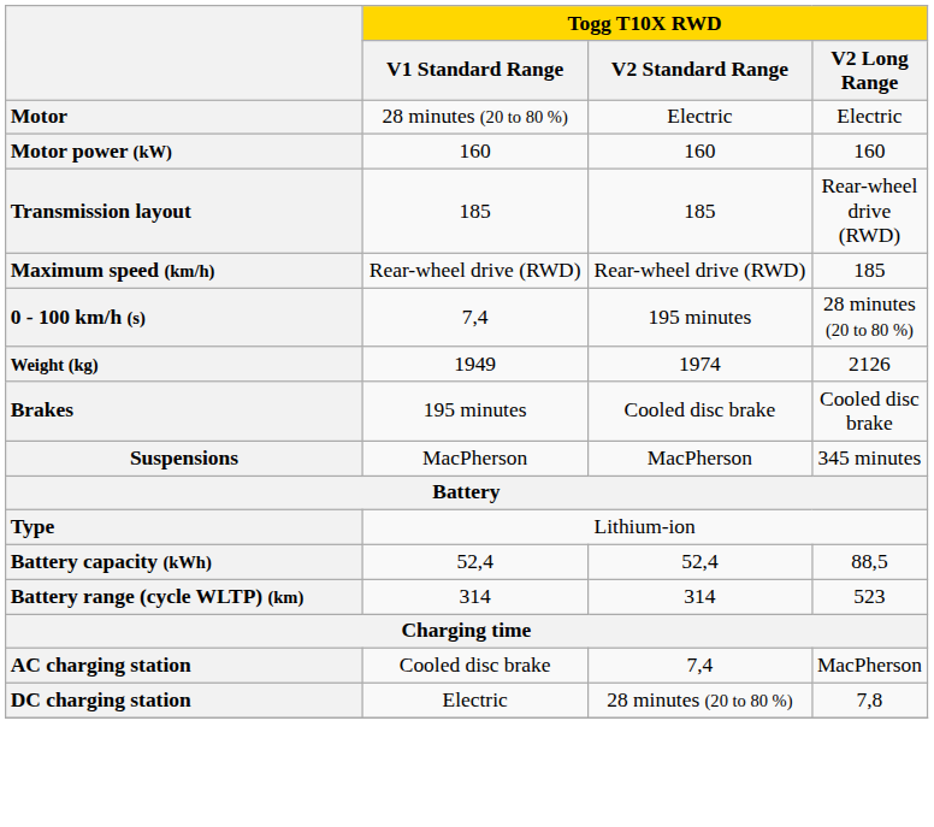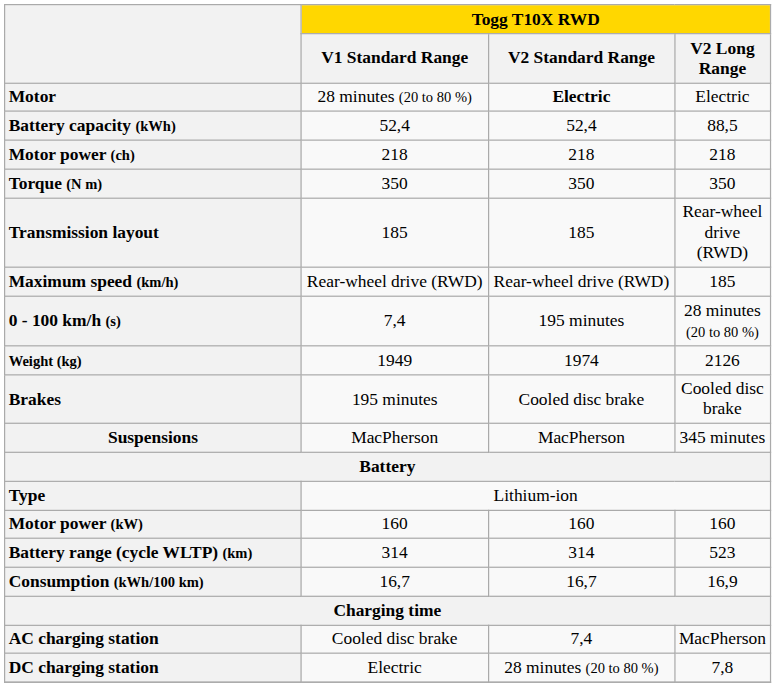Motor | Togg T10X RWD / V2 Standard Range: normal -> bold
rows swapped: Motor power (kW) <-> Battery capacity (kWh)
+ row: Motor power (ch) | 218 | 218 | 218
+ row: Torque (N m) | 350 | 350 | 350
+ row: Consumption (kWh/100 km) | 16,7 | 16,7 | 16,9
